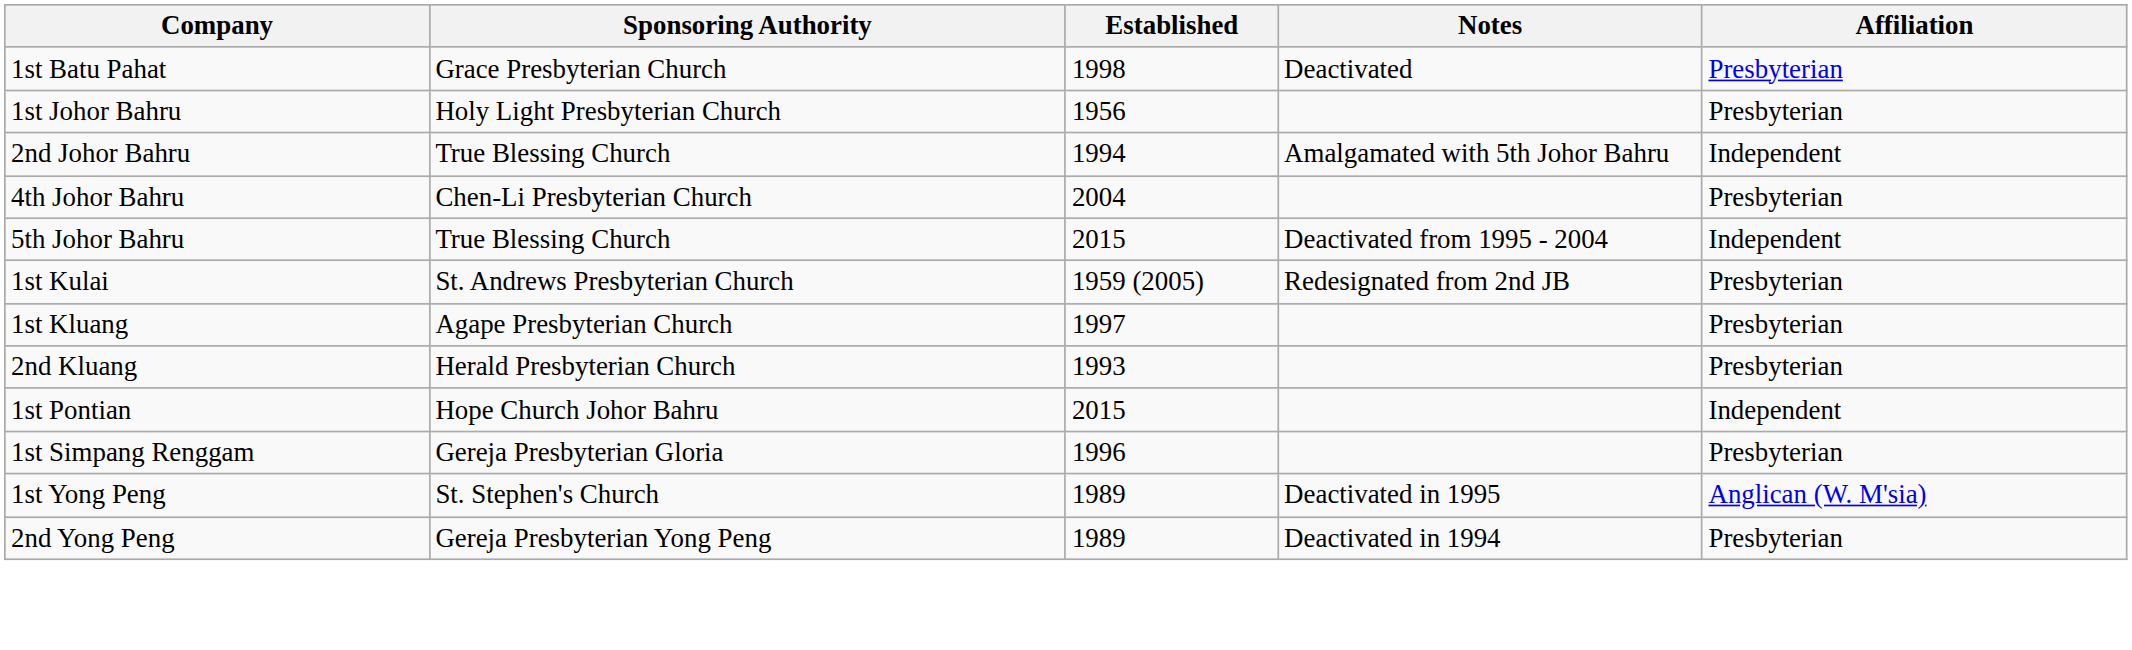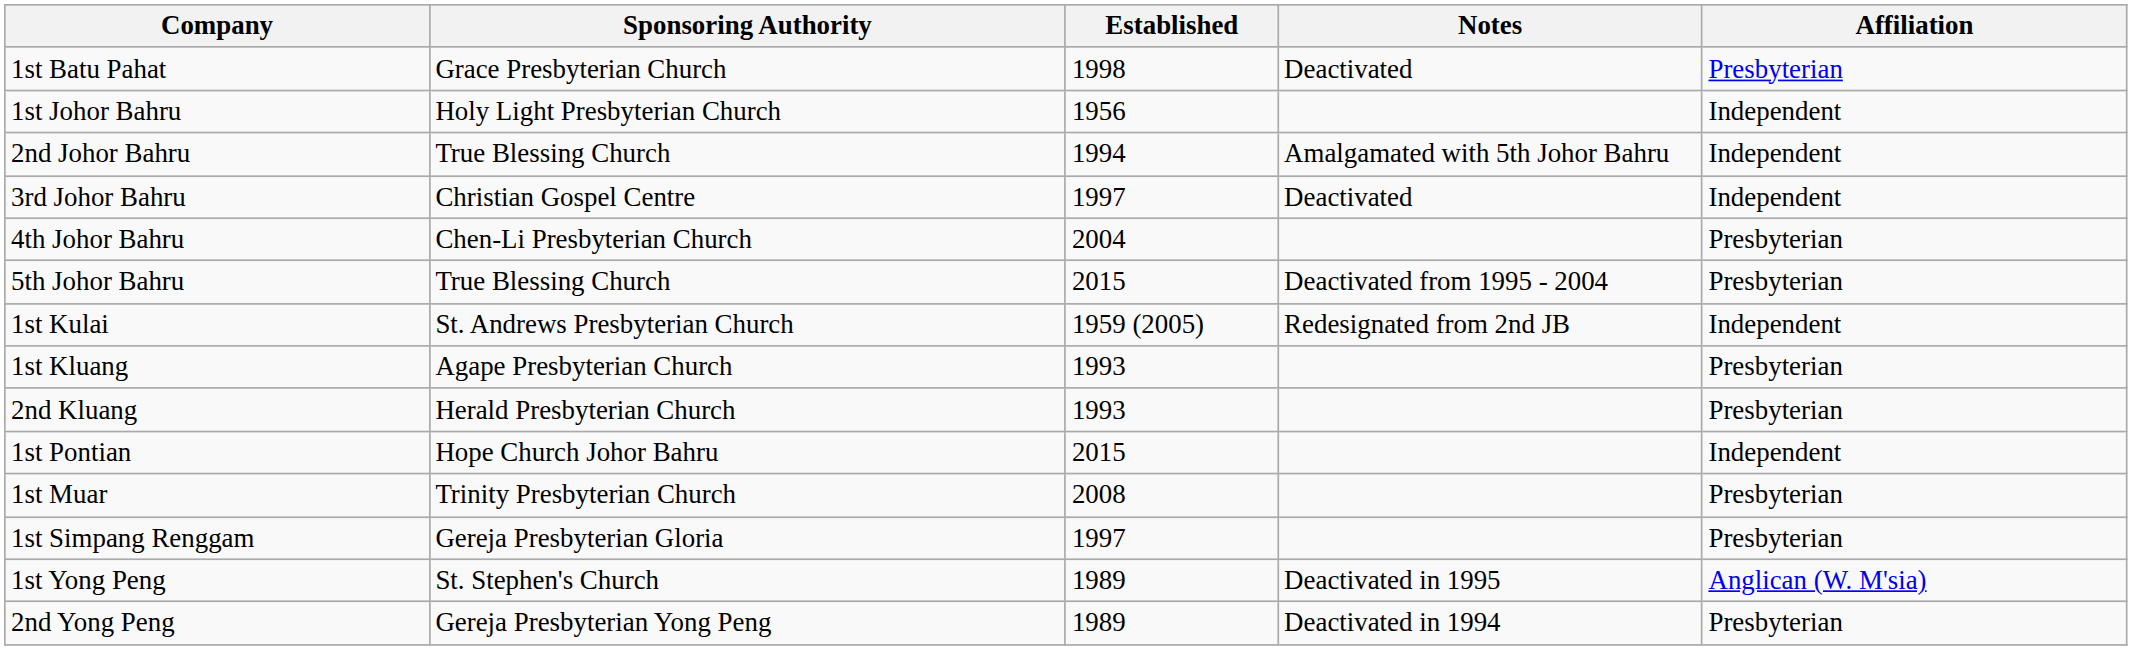1st Johor Bahru | Affiliation: Presbyterian -> Independent
+ row: 3rd Johor Bahru | Christian Gospel Centre | 1997 | Deactivated | Independent
5th Johor Bahru | Affiliation: Independent -> Presbyterian
1st Kulai | Affiliation: Presbyterian -> Independent
1st Kluang | Established: 1997 -> 1993
+ row: 1st Muar | Trinity Presbyterian Church | 2008 | Presbyterian
1st Simpang Renggam | Established: 1996 -> 1997
